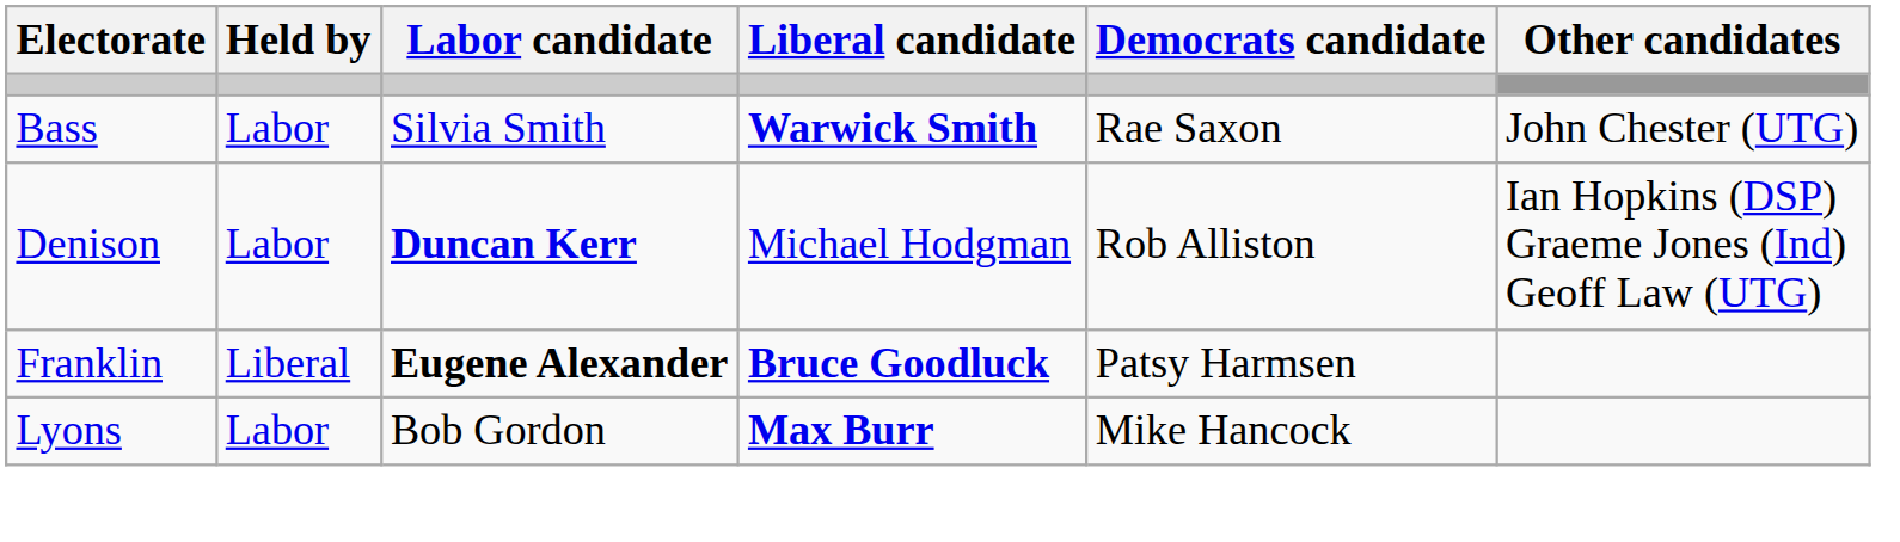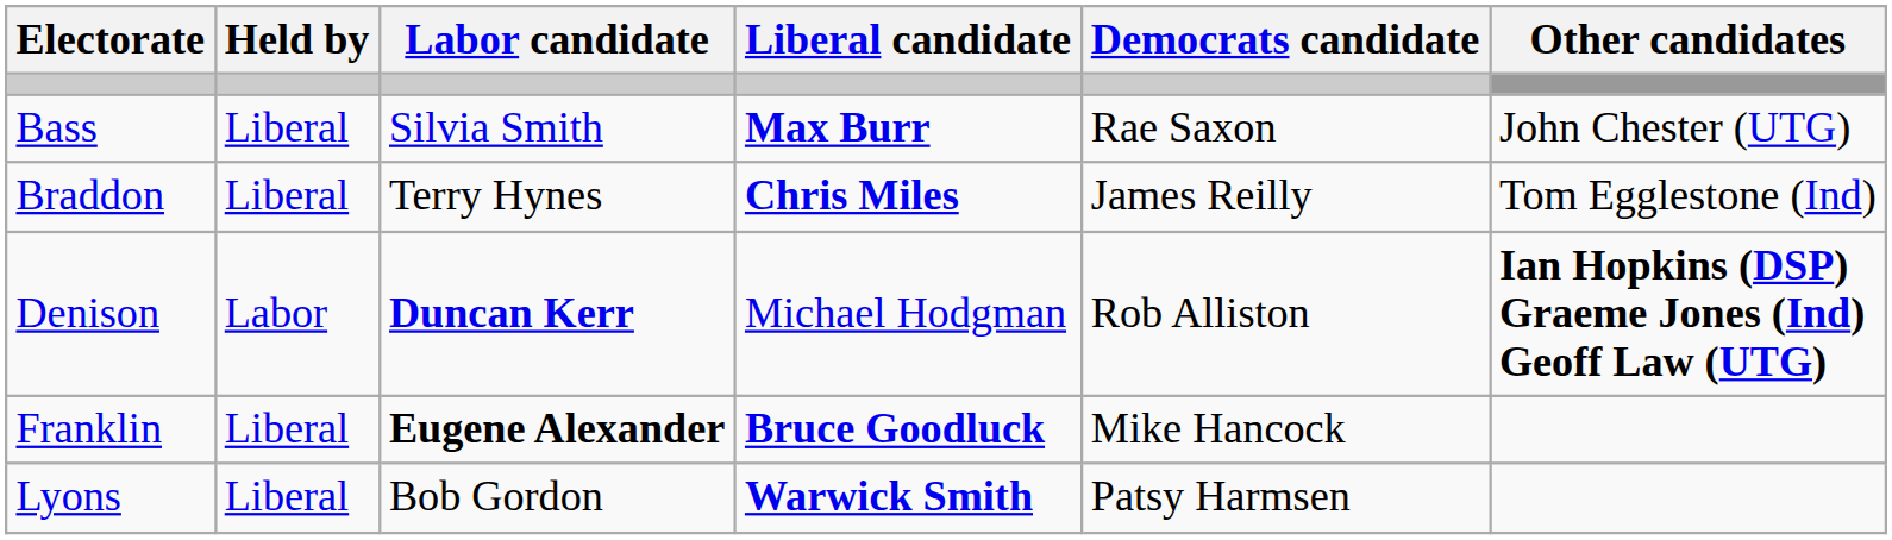Bass | Held by: Labor -> Liberal
Bass | Liberal candidate: Warwick Smith -> Max Burr
+ row: Braddon | Liberal | Terry Hynes | Chris Miles | James Reilly | Tom Egglestone (Ind)
Denison | Other candidates: normal -> bold
Franklin | Democrats candidate: Patsy Harmsen -> Mike Hancock
Lyons | Held by: Labor -> Liberal
Lyons | Liberal candidate: Max Burr -> Warwick Smith
Lyons | Democrats candidate: Mike Hancock -> Patsy Harmsen
